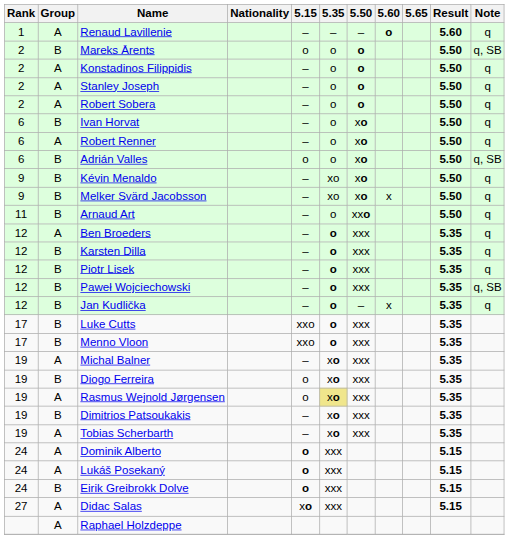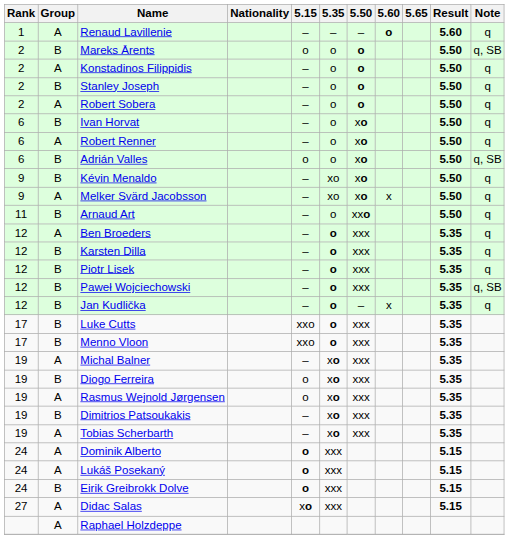Stanley Joseph | Group: A -> B
Melker Svärd Jacobsson | Group: B -> A
Rasmus Wejnold Jørgensen | 5.35: khaki background -> no background
